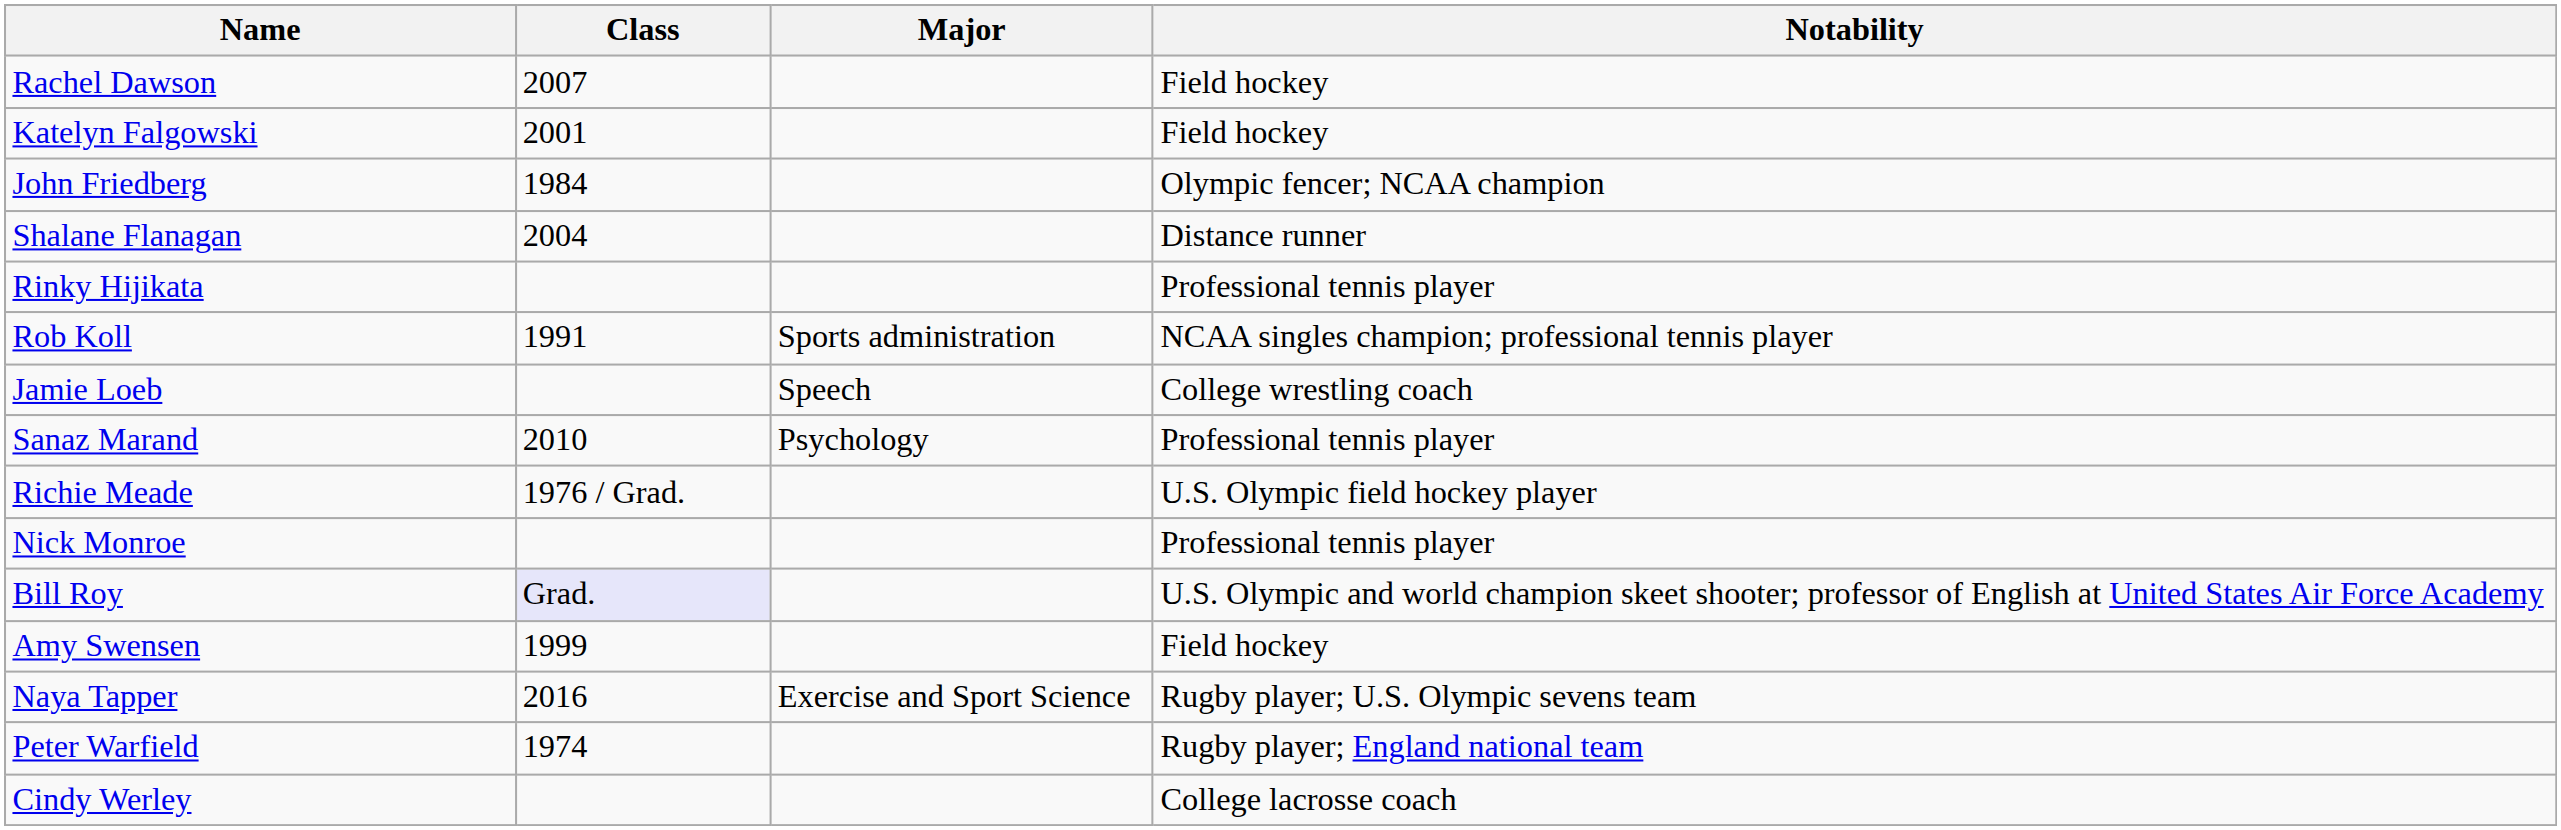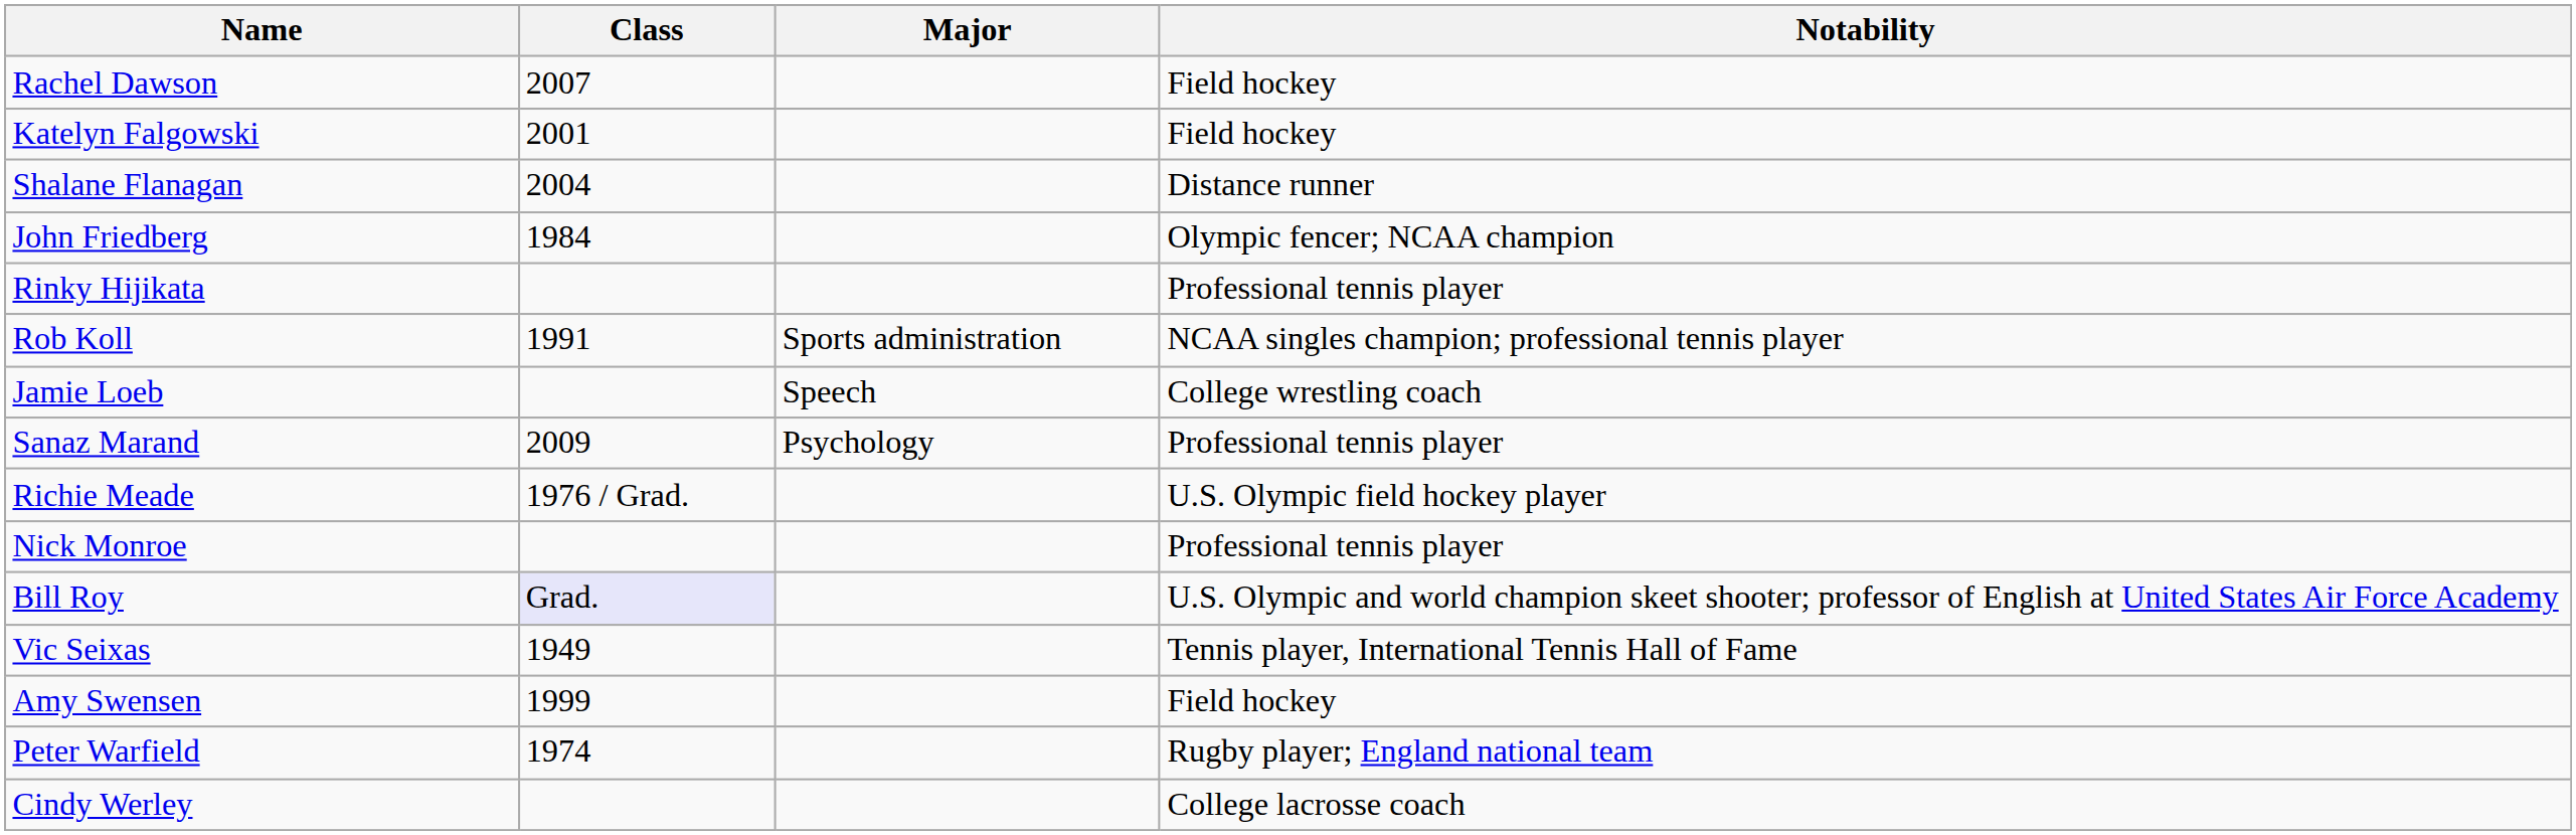rows swapped: Shalane Flanagan <-> John Friedberg
Sanaz Marand | Class: 2010 -> 2009
+ row: Vic Seixas | 1949 | Tennis player, International Tennis Hall of Fame
- row: Naya Tapper | 2016 | Exercise and Sport Science | Rugby player; U.S. Olympic sevens team
